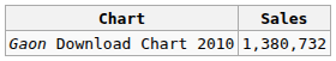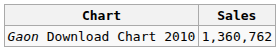Gaon Download Chart 2010 | Sales: 1,380,732 -> 1,360,762
